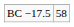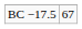BC −17.5 | column 2: 58 -> 67
